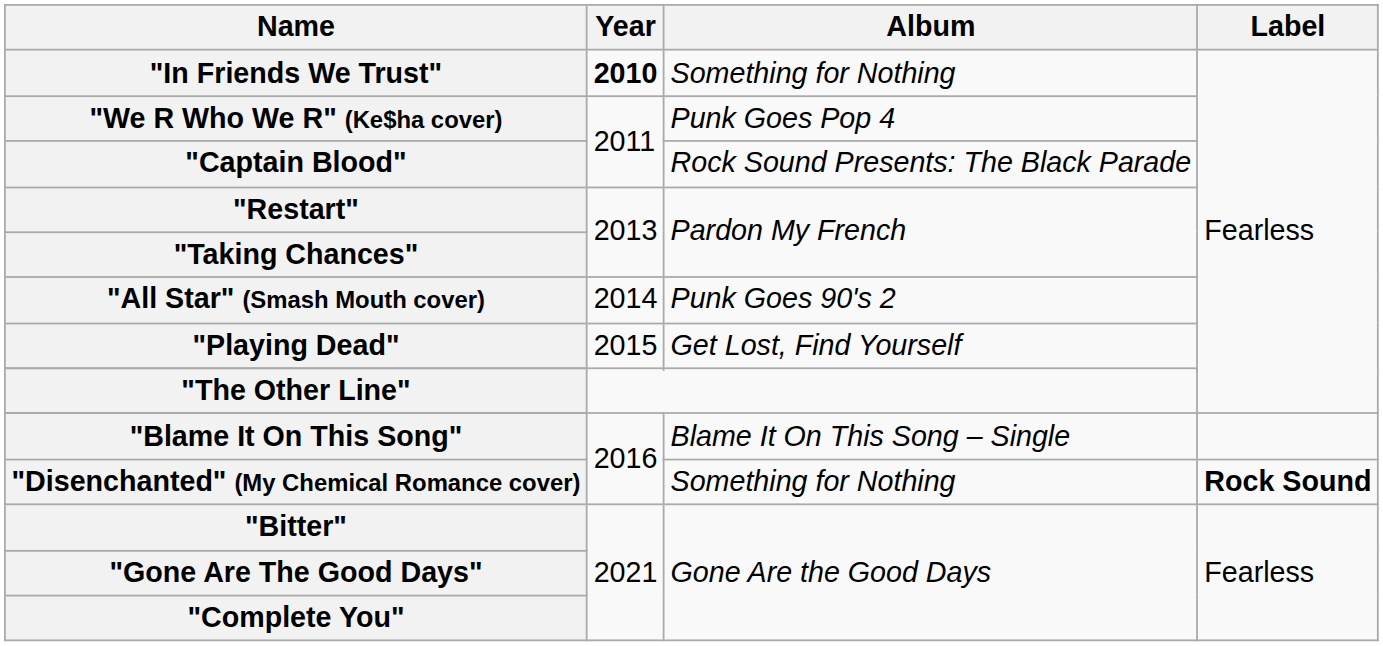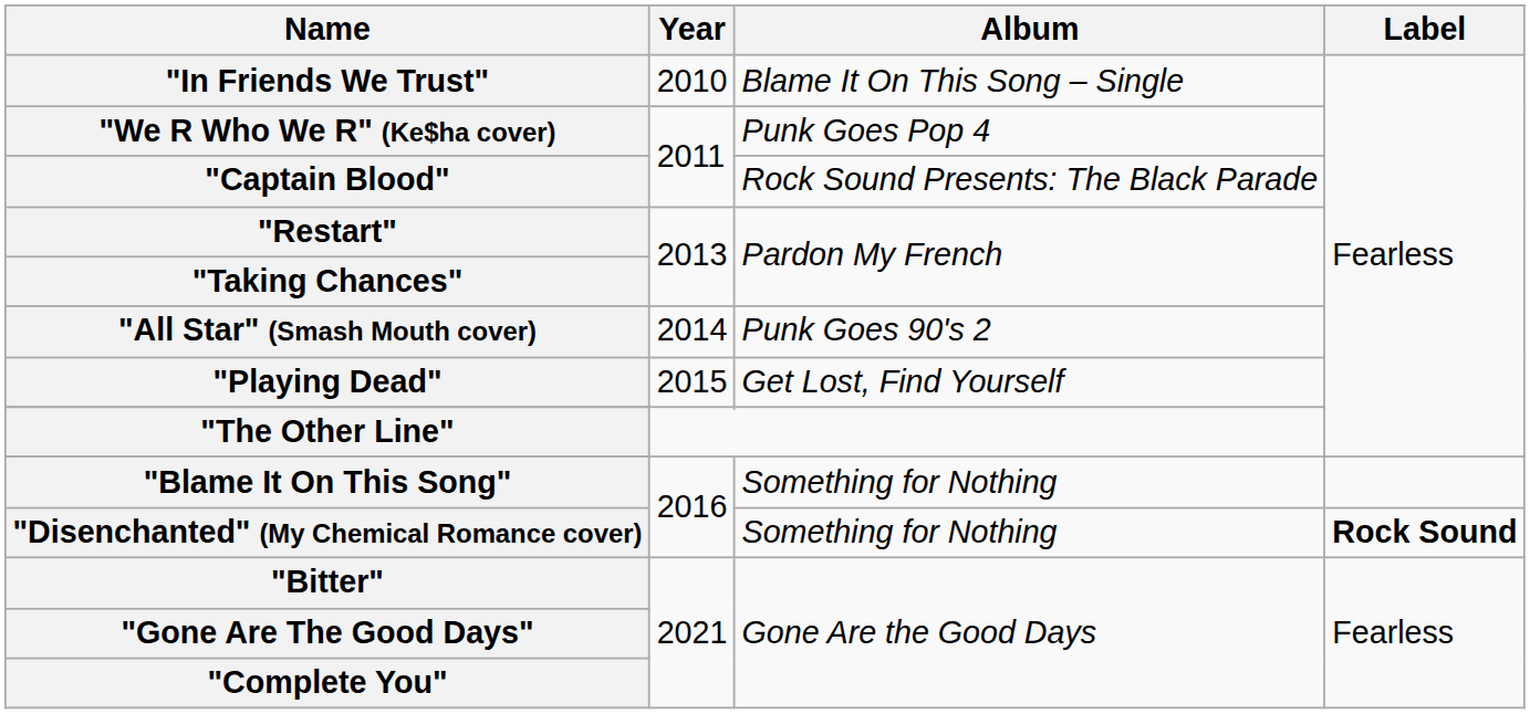"In Friends We Trust" | Year: bold -> normal
"In Friends We Trust" | Album: Something for Nothing -> Blame It On This Song – Single
"Blame It On This Song" | Album: Blame It On This Song – Single -> Something for Nothing
